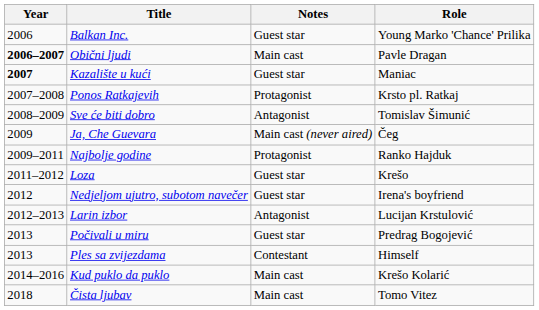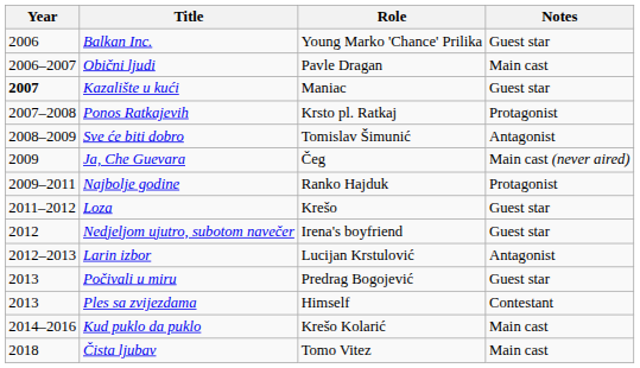columns swapped: Role <-> Notes
Obični ljudi | Year: bold -> normal
